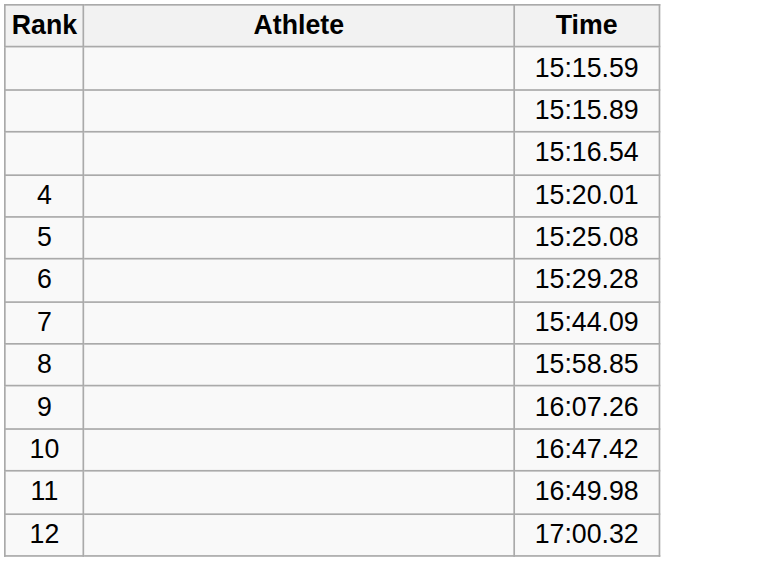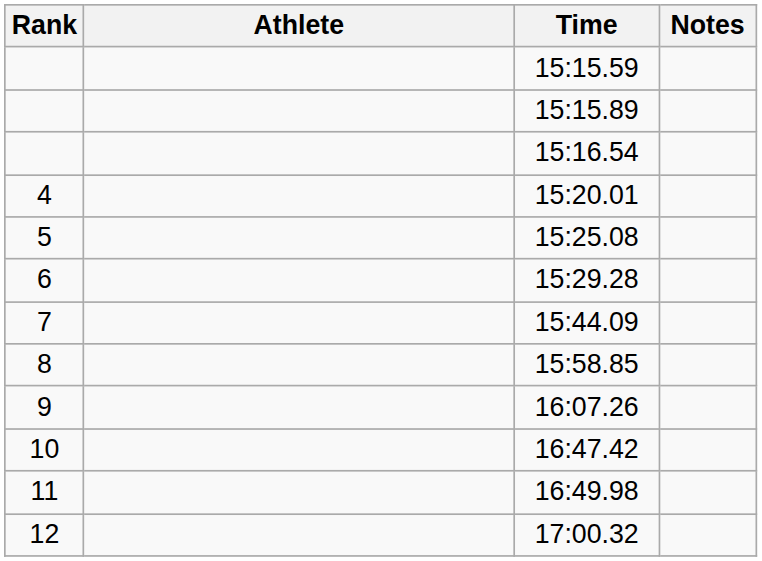+ column: Notes
